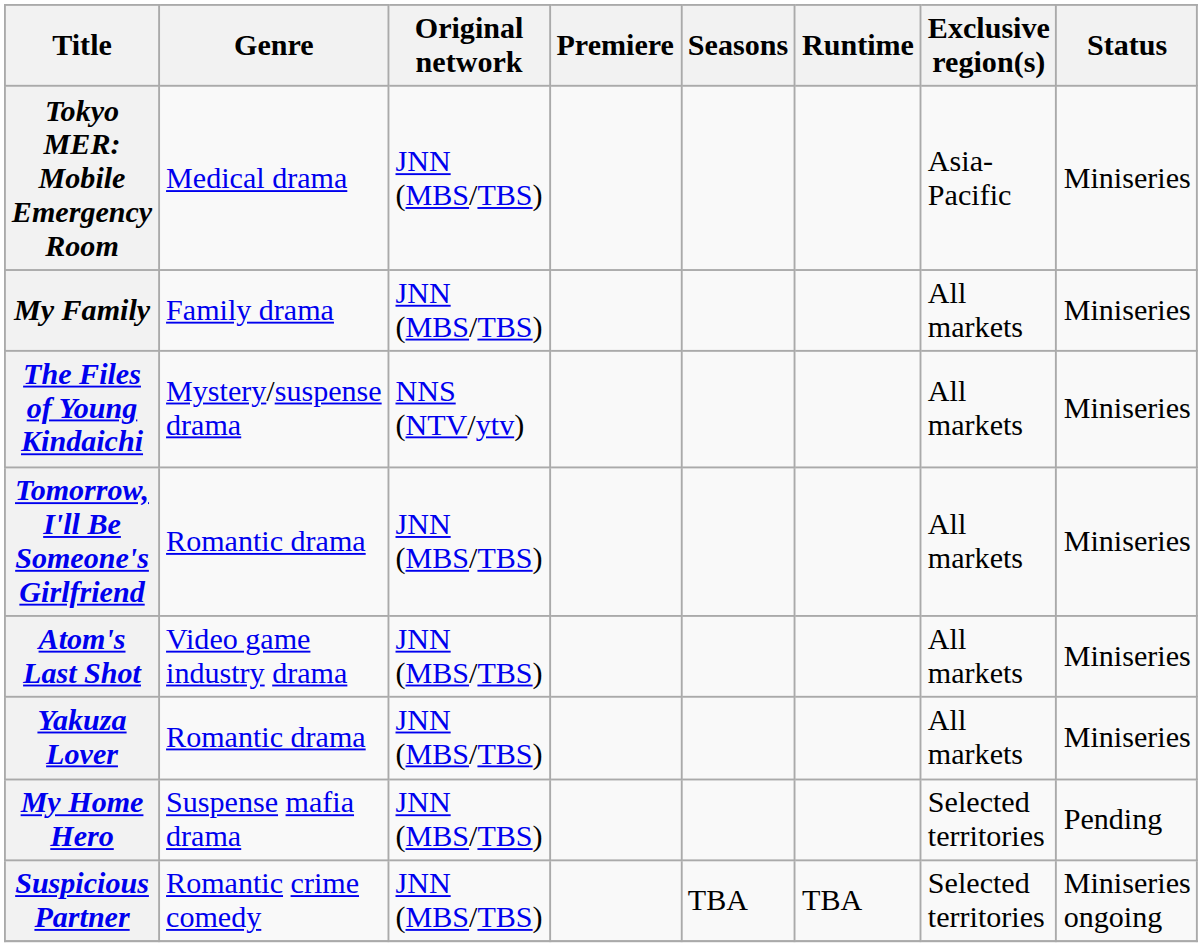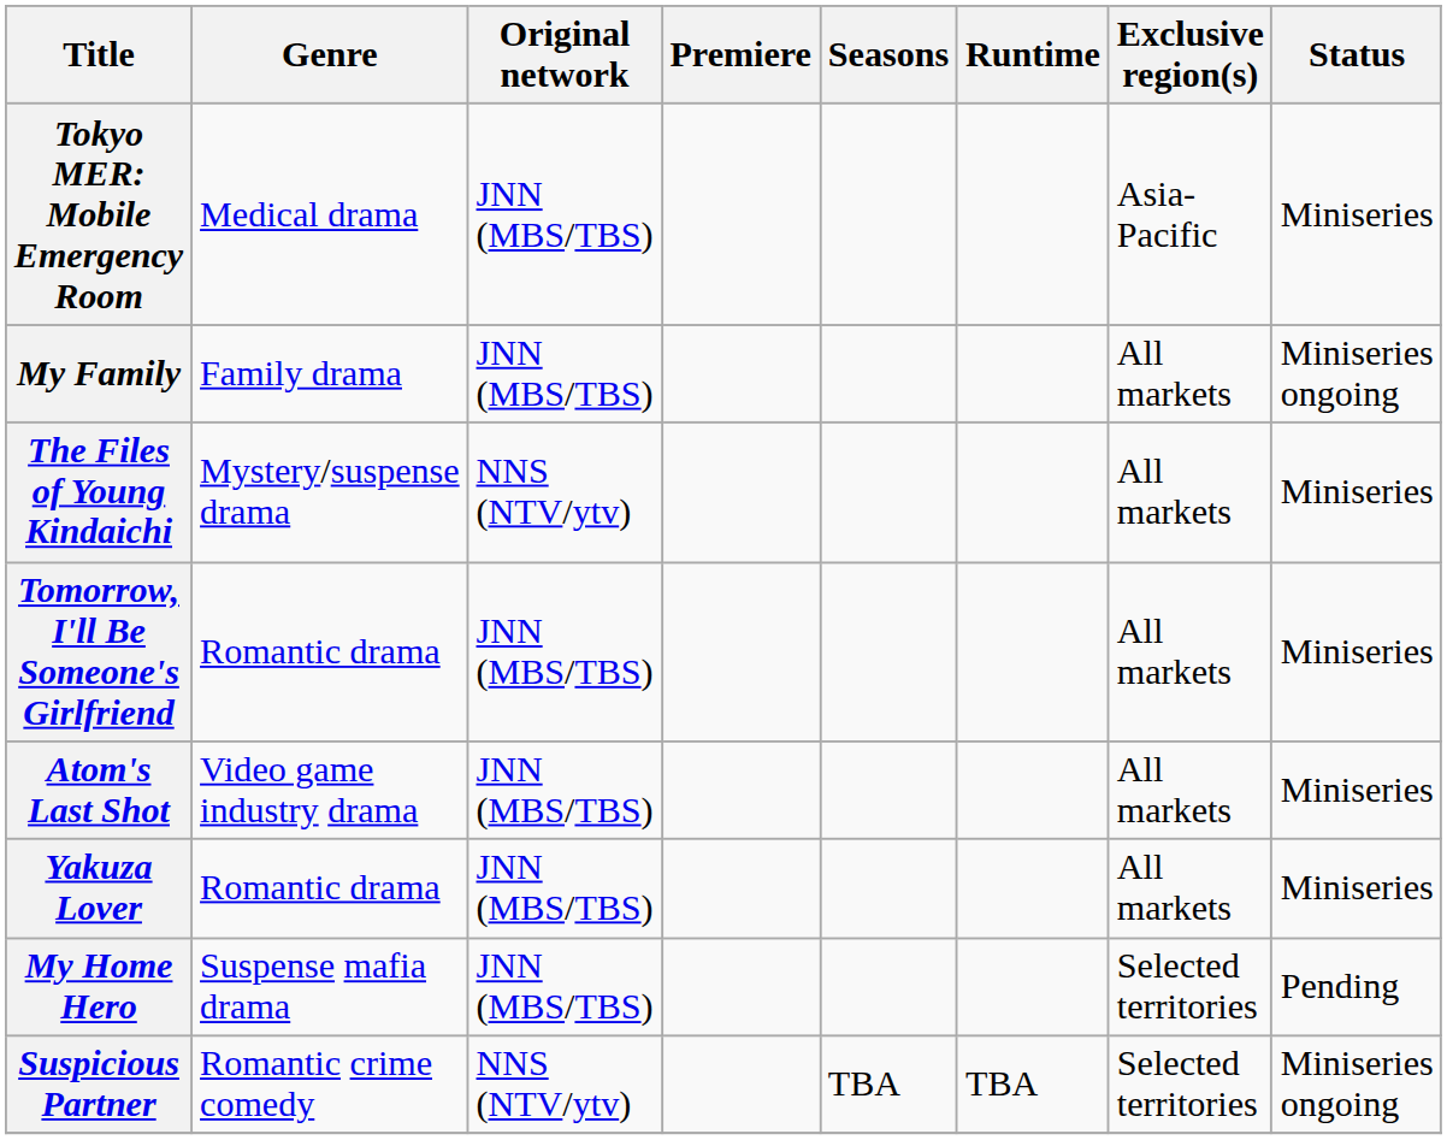My Family | Status: Miniseries -> Miniseries ongoing
Suspicious Partner | Original network: JNN (MBS/TBS) -> NNS (NTV/ytv)
